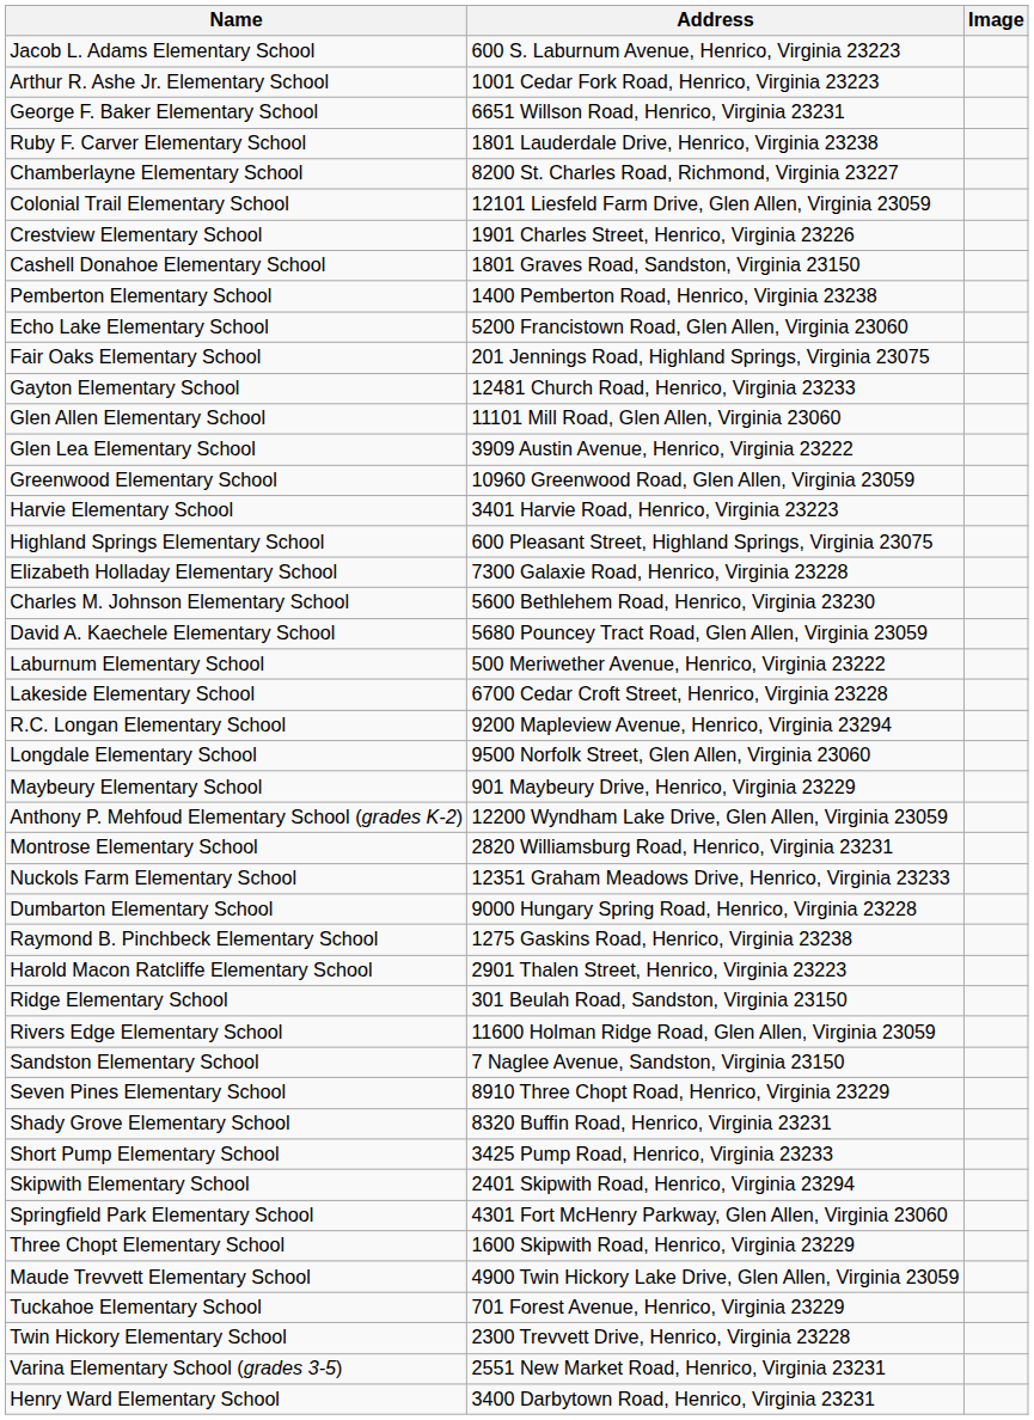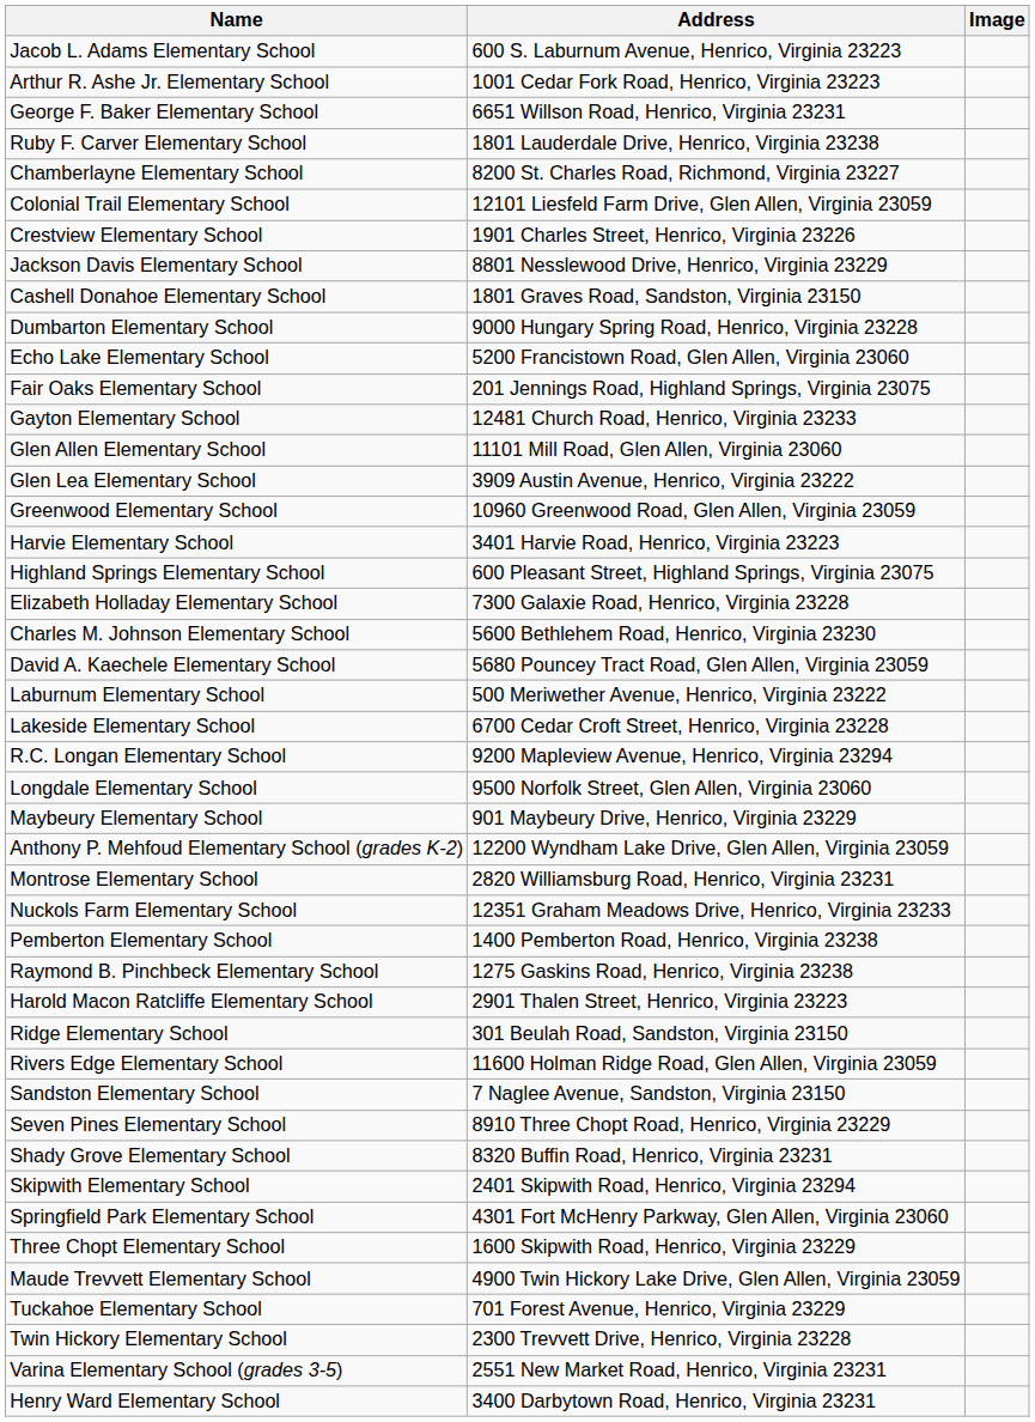+ row: Jackson Davis Elementary School | 8801 Nesslewood Drive, Henrico, Virginia 23229
rows swapped: Dumbarton Elementary School <-> Pemberton Elementary School
- row: Short Pump Elementary School | 3425 Pump Road, Henrico, Virginia 23233
